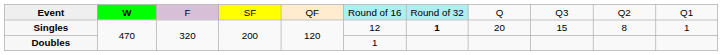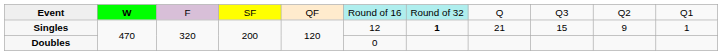Singles | column 8: 20 -> 21
Singles | column 10: 8 -> 9
Doubles | column 6: 1 -> 0
